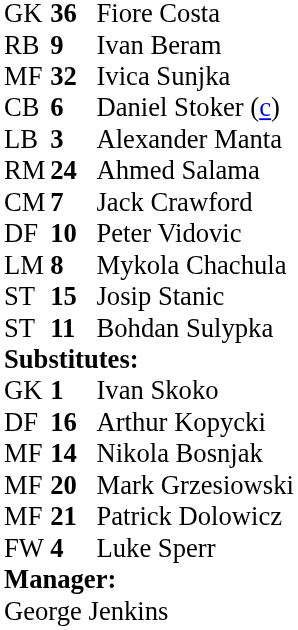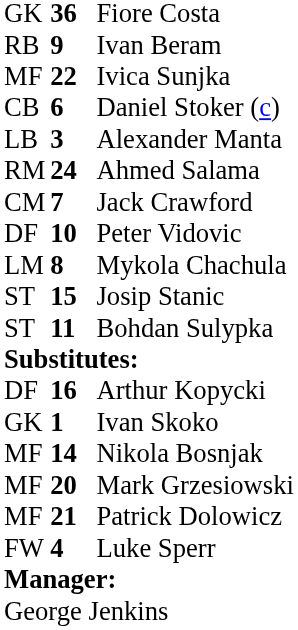Ivica Sunjka | column 2: 32 -> 22
rows swapped: Ivan Skoko <-> Arthur Kopycki
